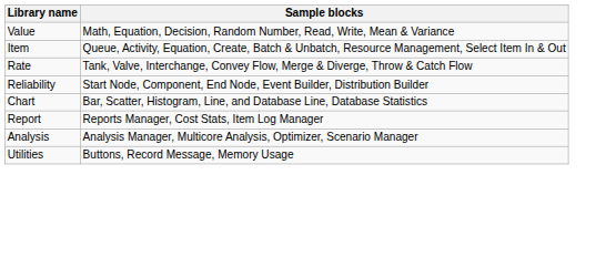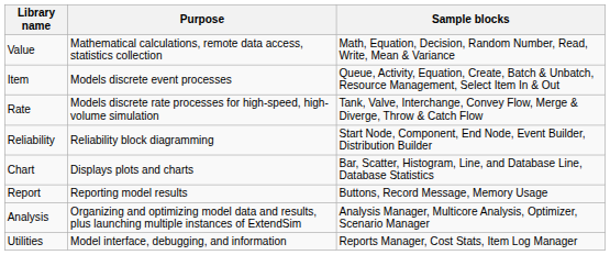+ column: Purpose | Mathematical calculations, remote data access, statistics collection | Models discrete event processes | Models discrete rate processes for high-speed, high-volume simulation | Reliability block diagramming | Displays plots and charts | Reporting model results | Organizing and optimizing model data and results, plus launching multiple instances of ExtendSim | Model interface, debugging, and information
Report | Sample blocks: Reports Manager, Cost Stats, Item Log Manager -> Buttons, Record Message, Memory Usage
Utilities | Sample blocks: Buttons, Record Message, Memory Usage -> Reports Manager, Cost Stats, Item Log Manager
